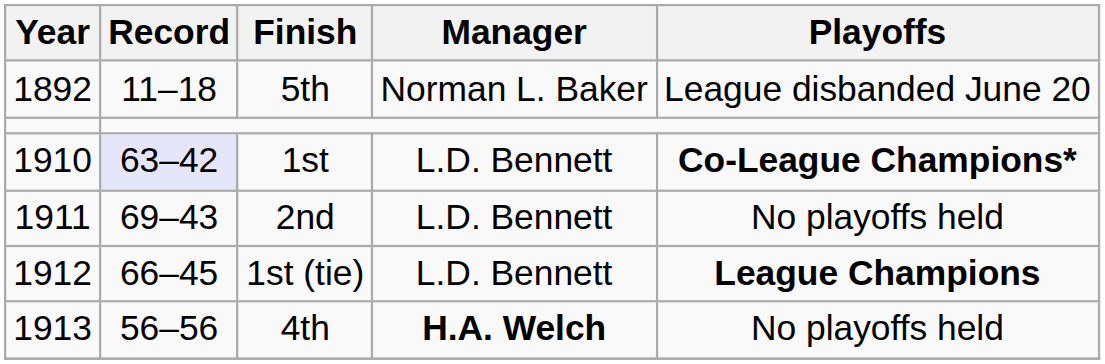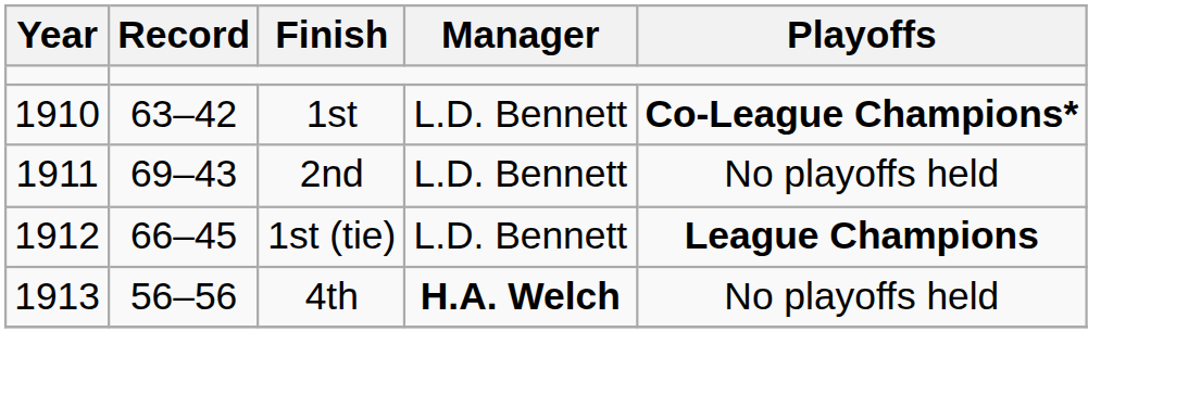- row: 1892 | 11–18 | 5th | Norman L. Baker | League disbanded June 20
1st | Record: lavender background -> no background
